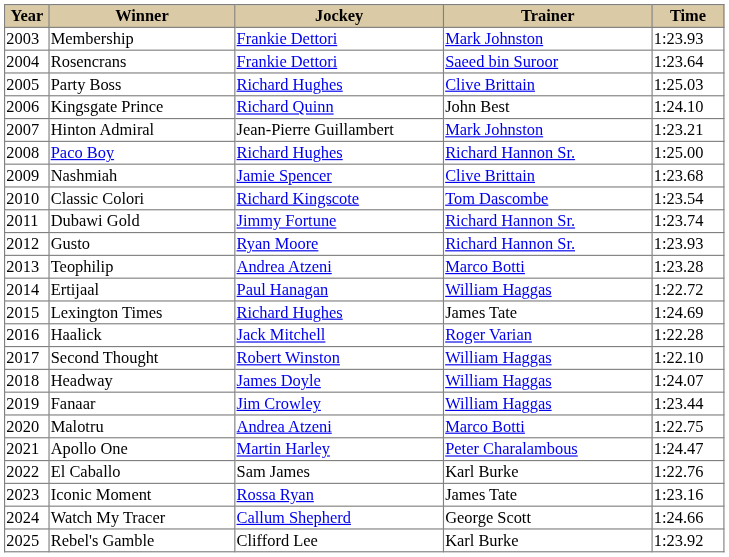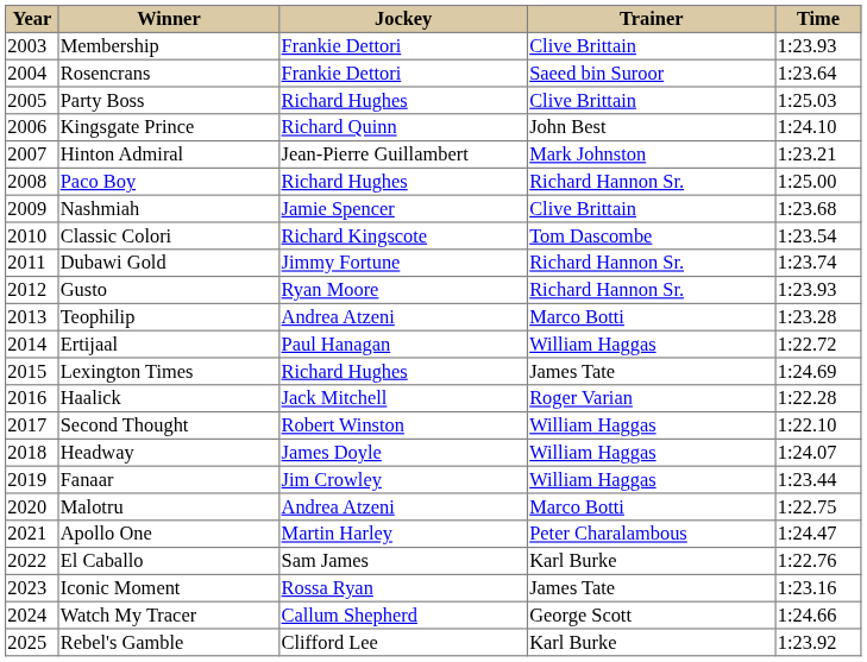Membership | Trainer: Mark Johnston -> Clive Brittain
